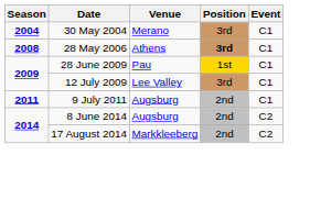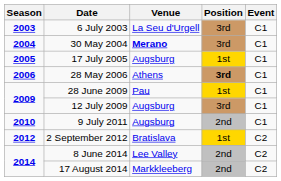+ row: 2003 | 6 July 2003 | La Seu d'Urgell | 3rd | C1
30 May 2004 | Venue: normal -> bold
+ row: 2005 | 17 July 2005 | Augsburg | 1st | C1
28 May 2006 | Season: 2008 -> 2006
12 July 2009 | Venue: Lee Valley -> Augsburg
9 July 2011 | Season: 2011 -> 2010
+ row: 2012 | 2 September 2012 | Bratislava | 1st | C2
8 June 2014 | Venue: Augsburg -> Lee Valley
